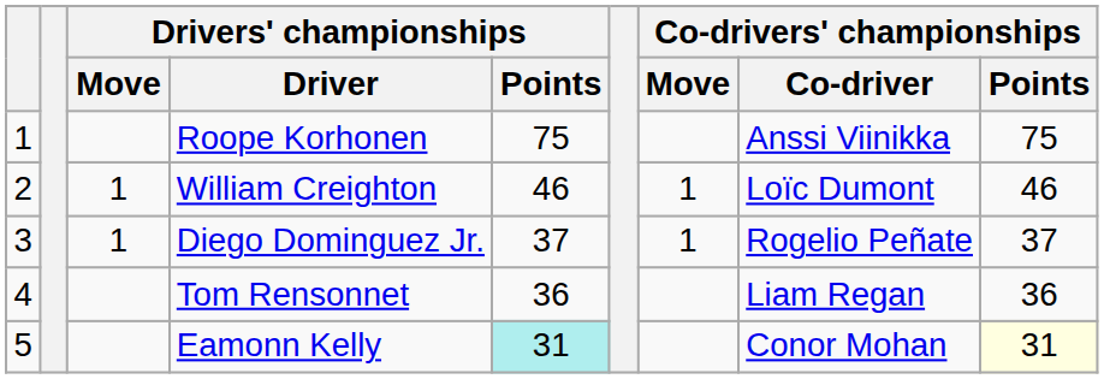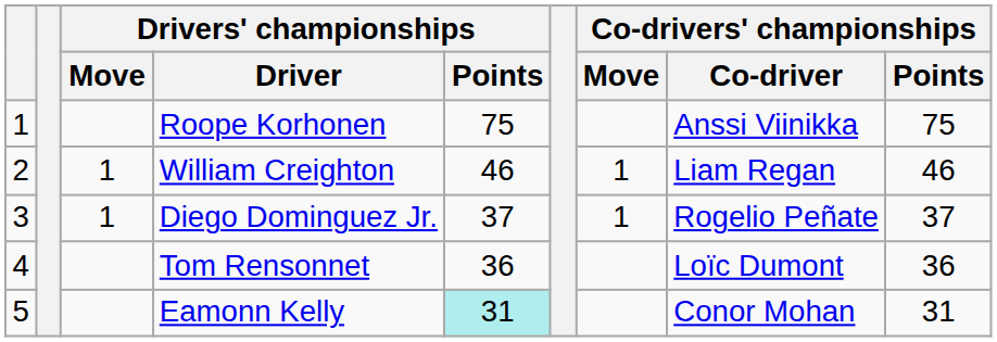William Creighton | Co-drivers' championships / Co-driver: Loïc Dumont -> Liam Regan
Tom Rensonnet | Co-drivers' championships / Co-driver: Liam Regan -> Loïc Dumont
Eamonn Kelly | Co-drivers' championships / Points: lightyellow background -> no background
